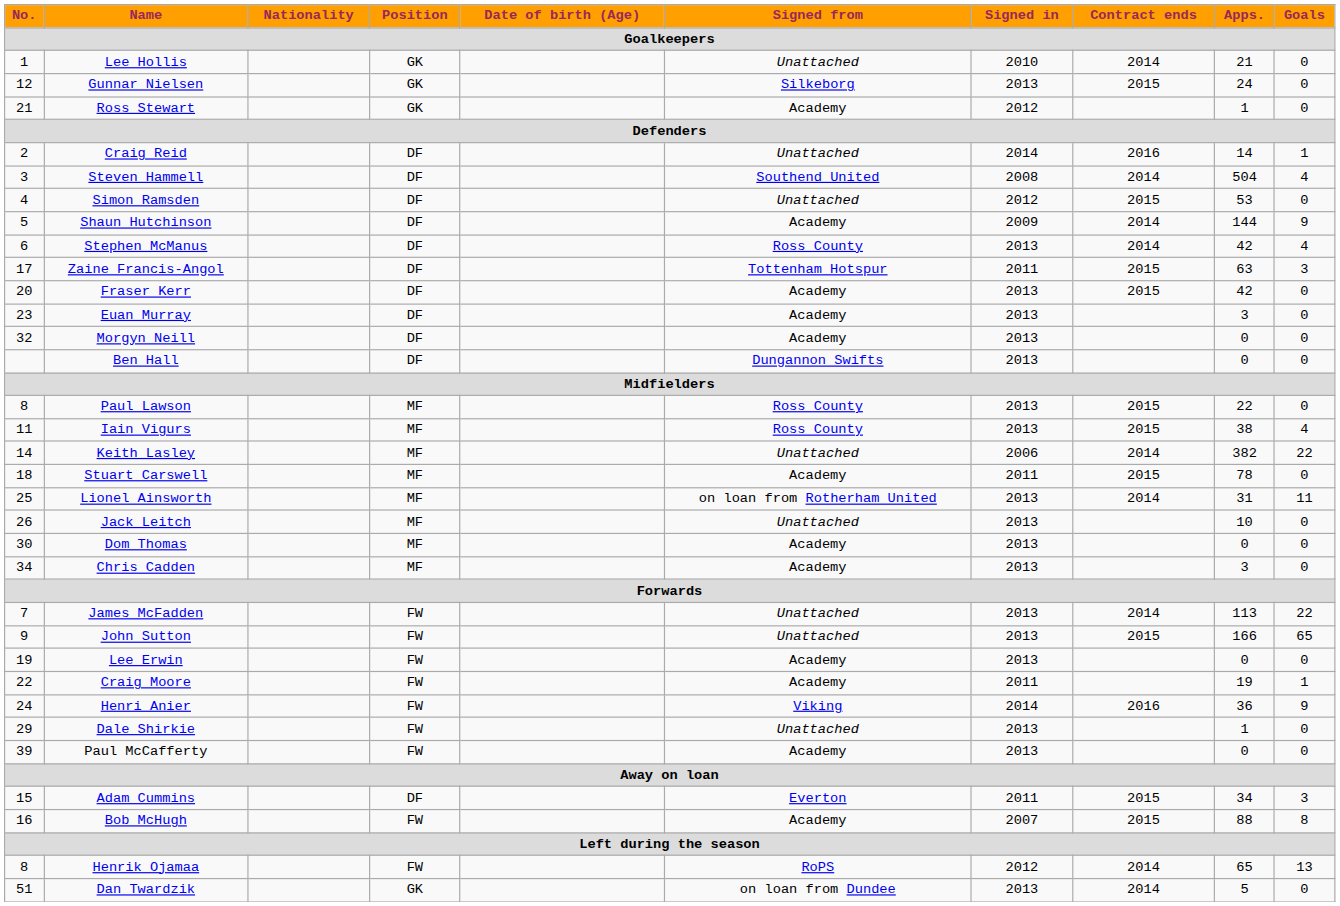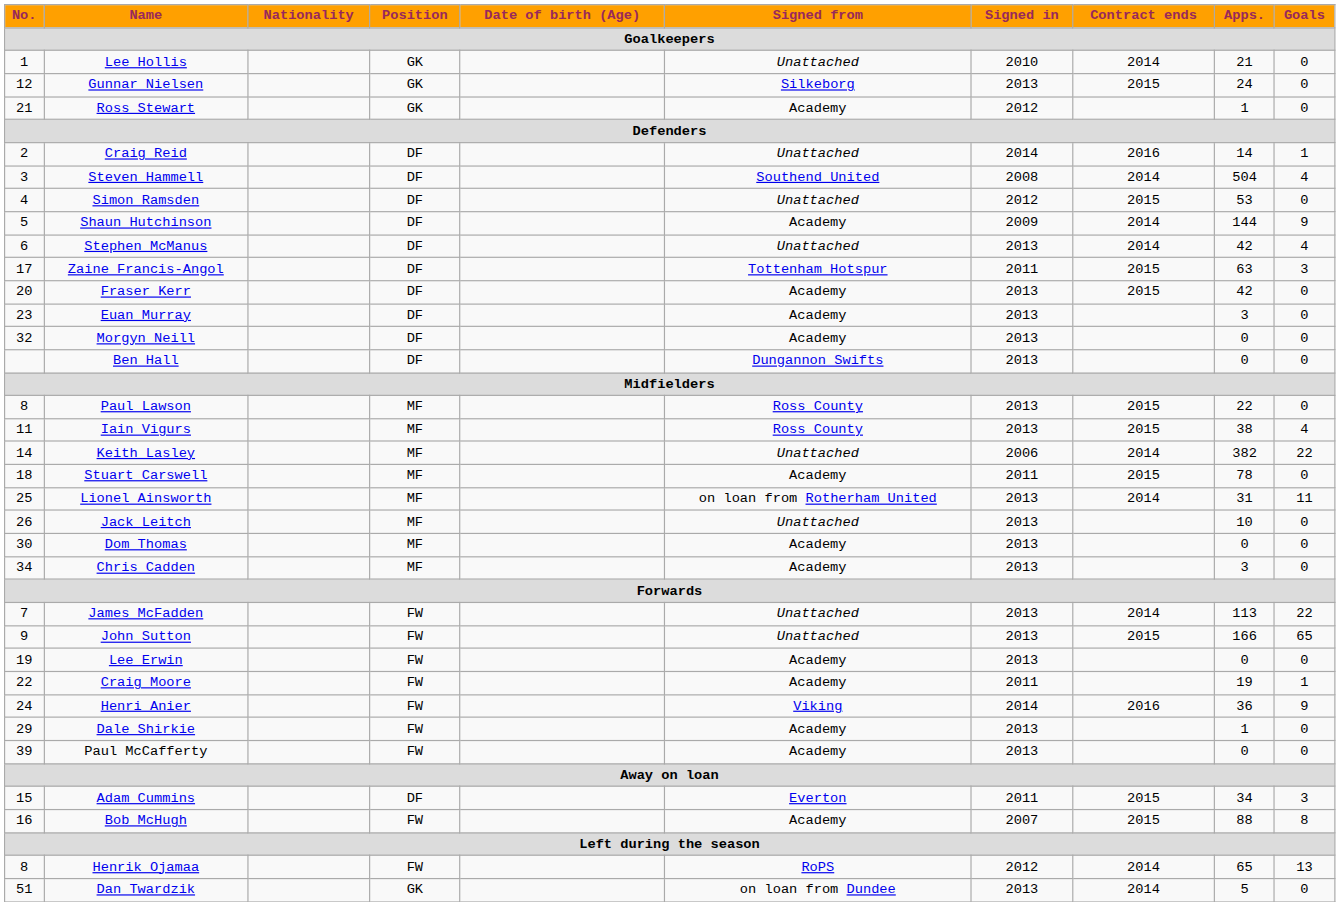Stephen McManus | Signed from: Ross County -> Unattached
Dale Shirkie | Signed from: Unattached -> Academy
